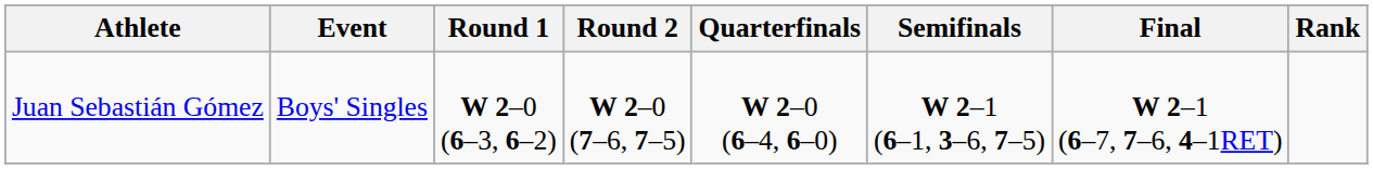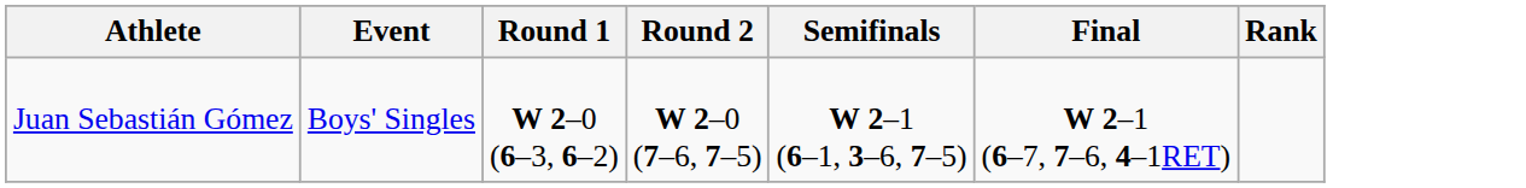- column: Quarterfinals | W 2–0 (6–4, 6–0)
